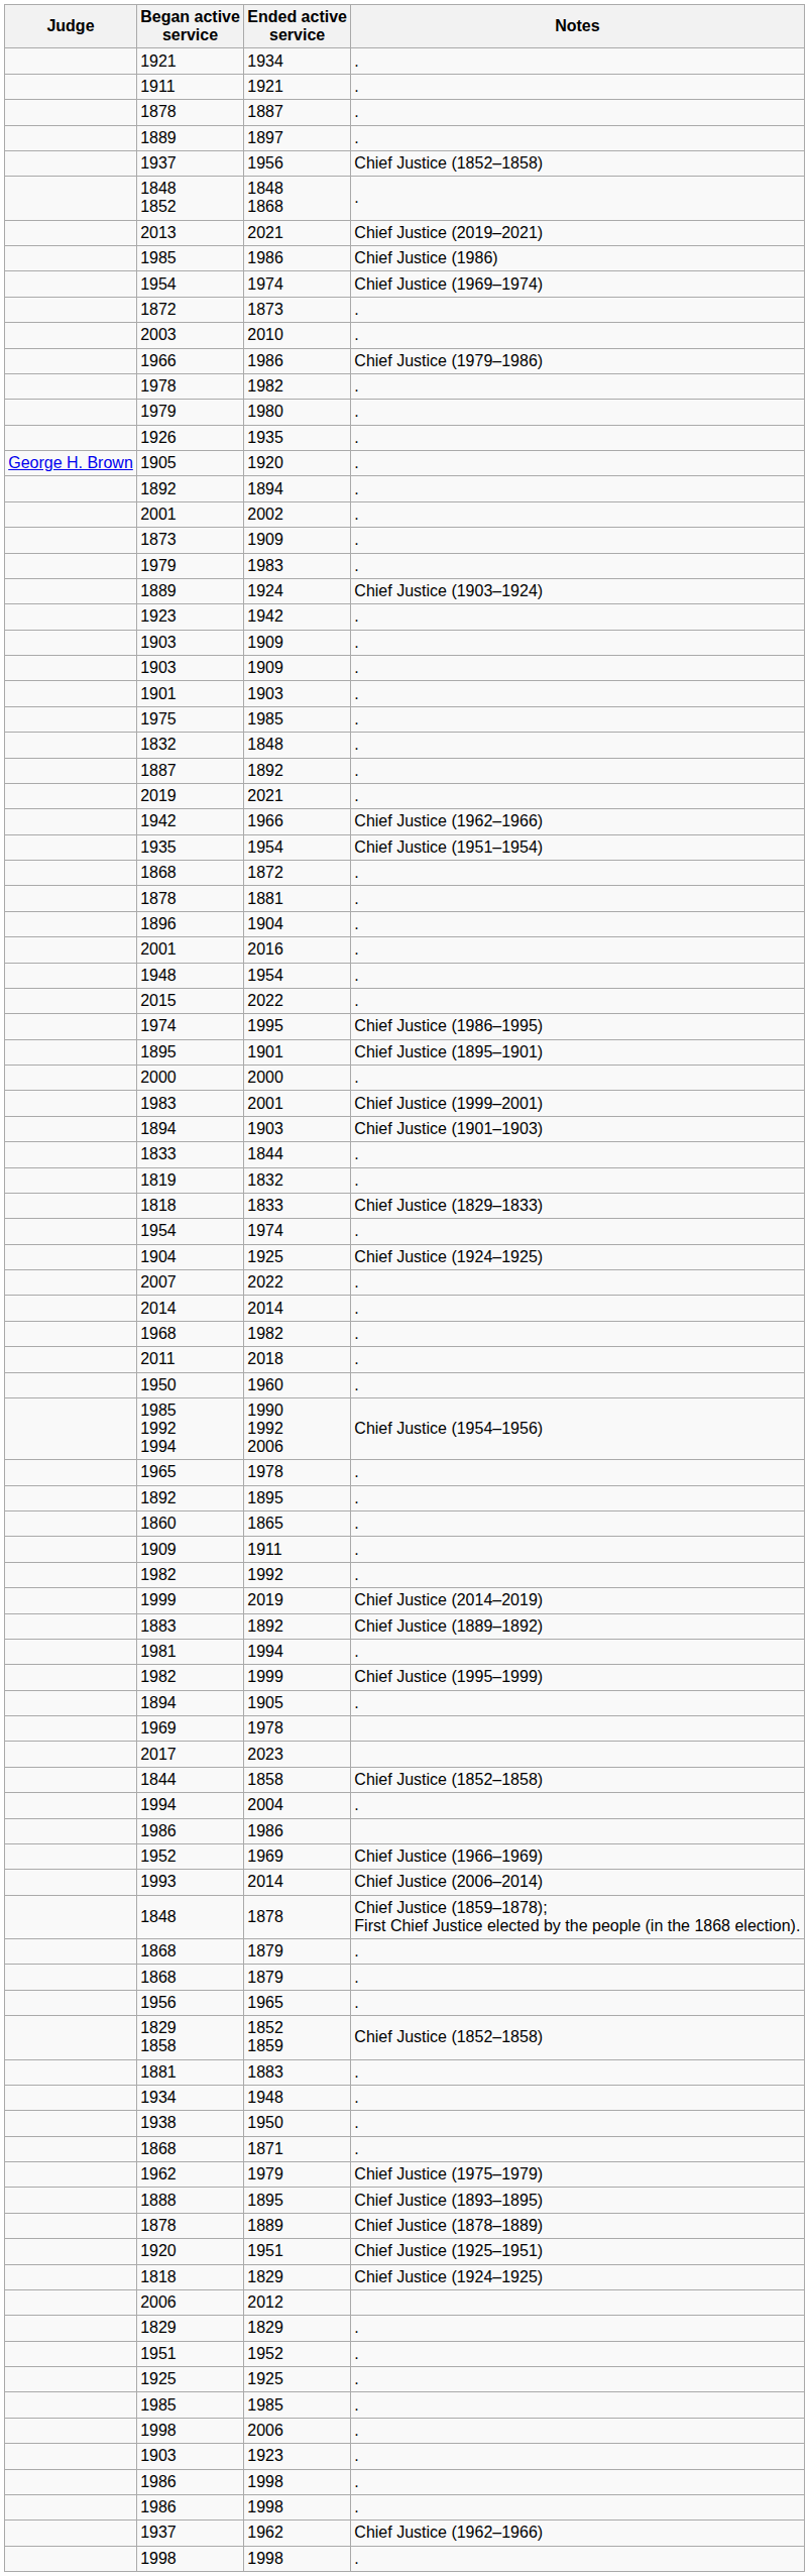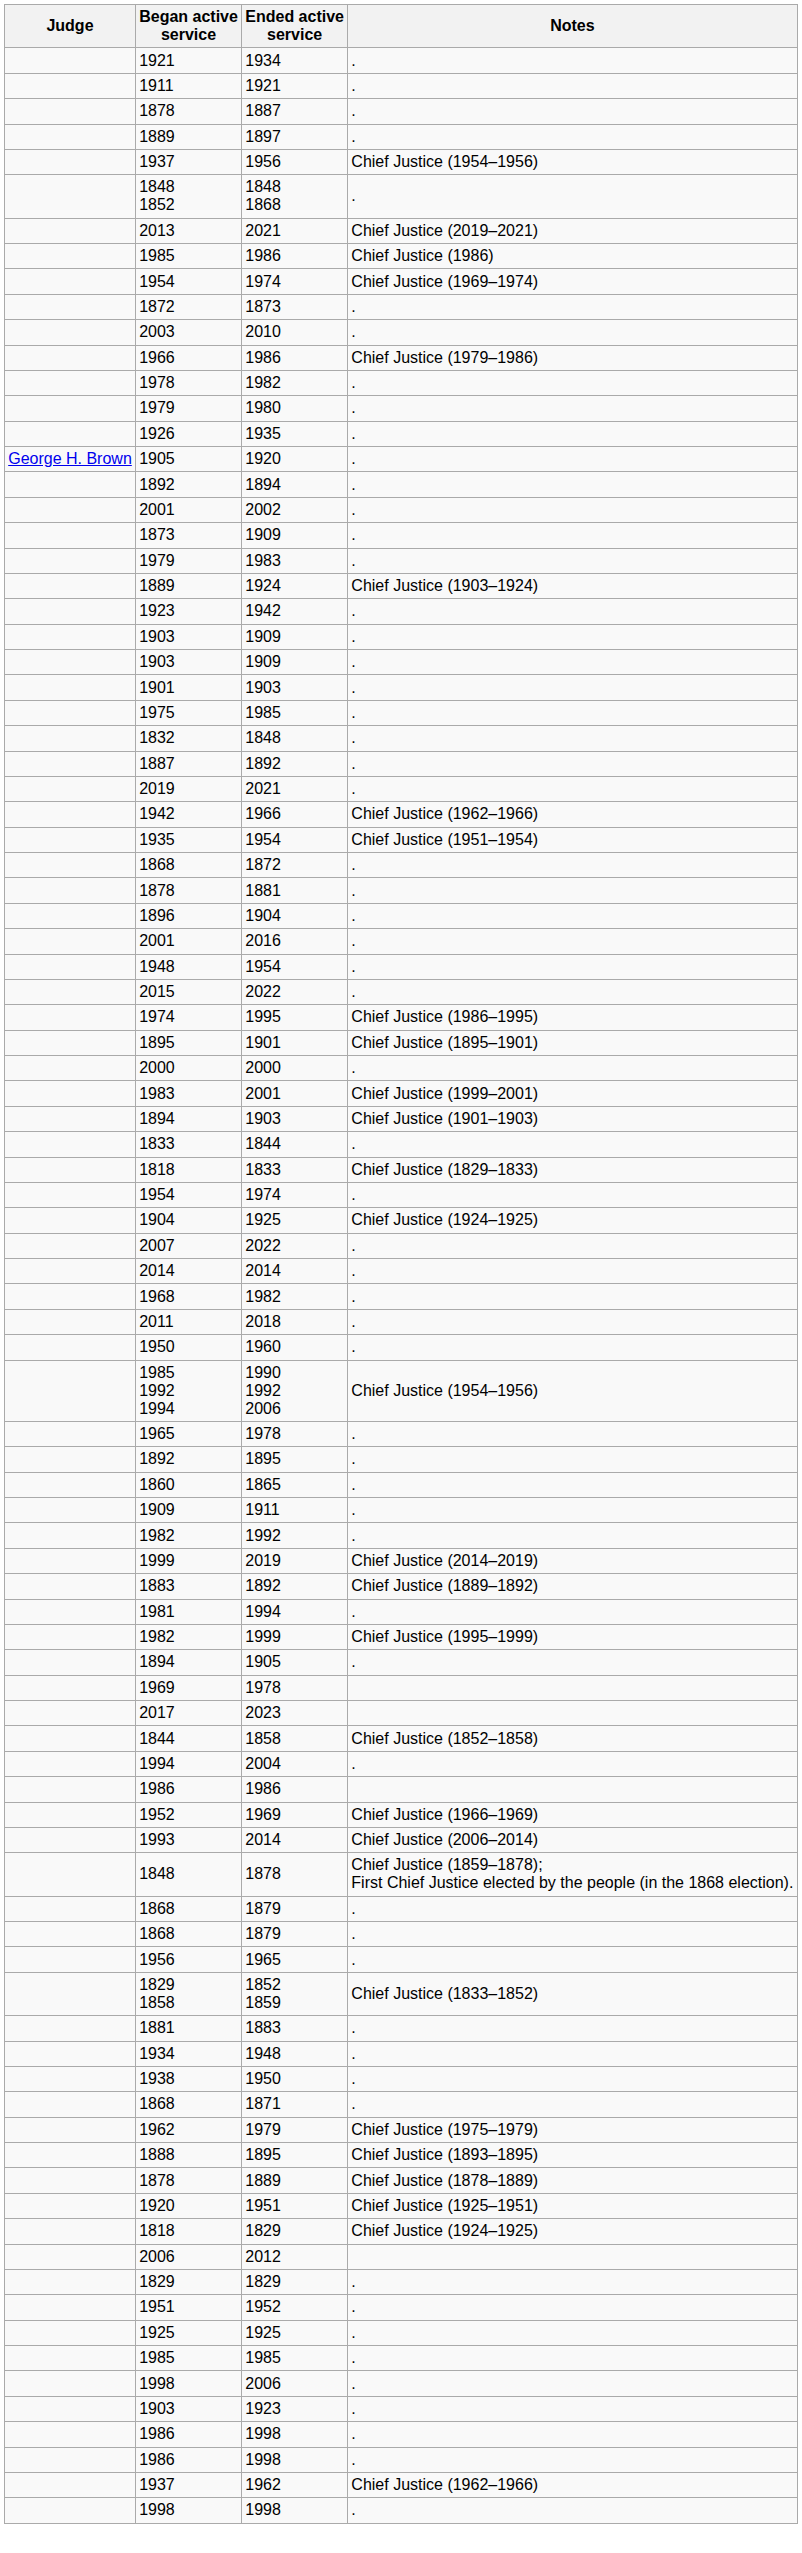1937 / 1956 | Notes: Chief Justice (1852–1858) -> Chief Justice (1954–1956)
- row: 1819 | 1832 | .
1829 1858 | Notes: Chief Justice (1852–1858) -> Chief Justice (1833–1852)
